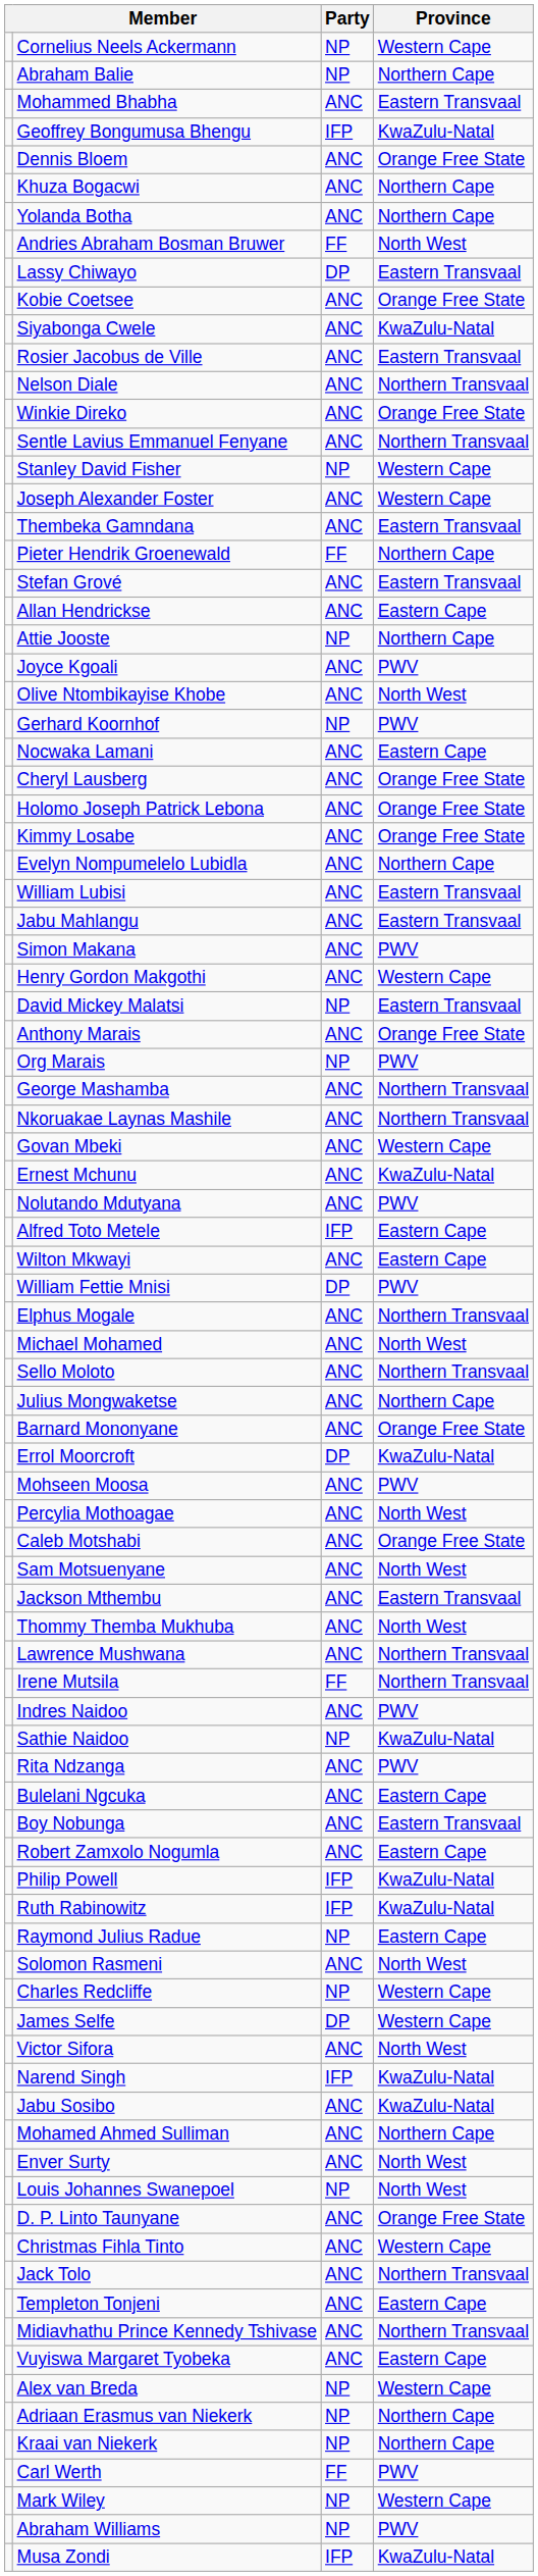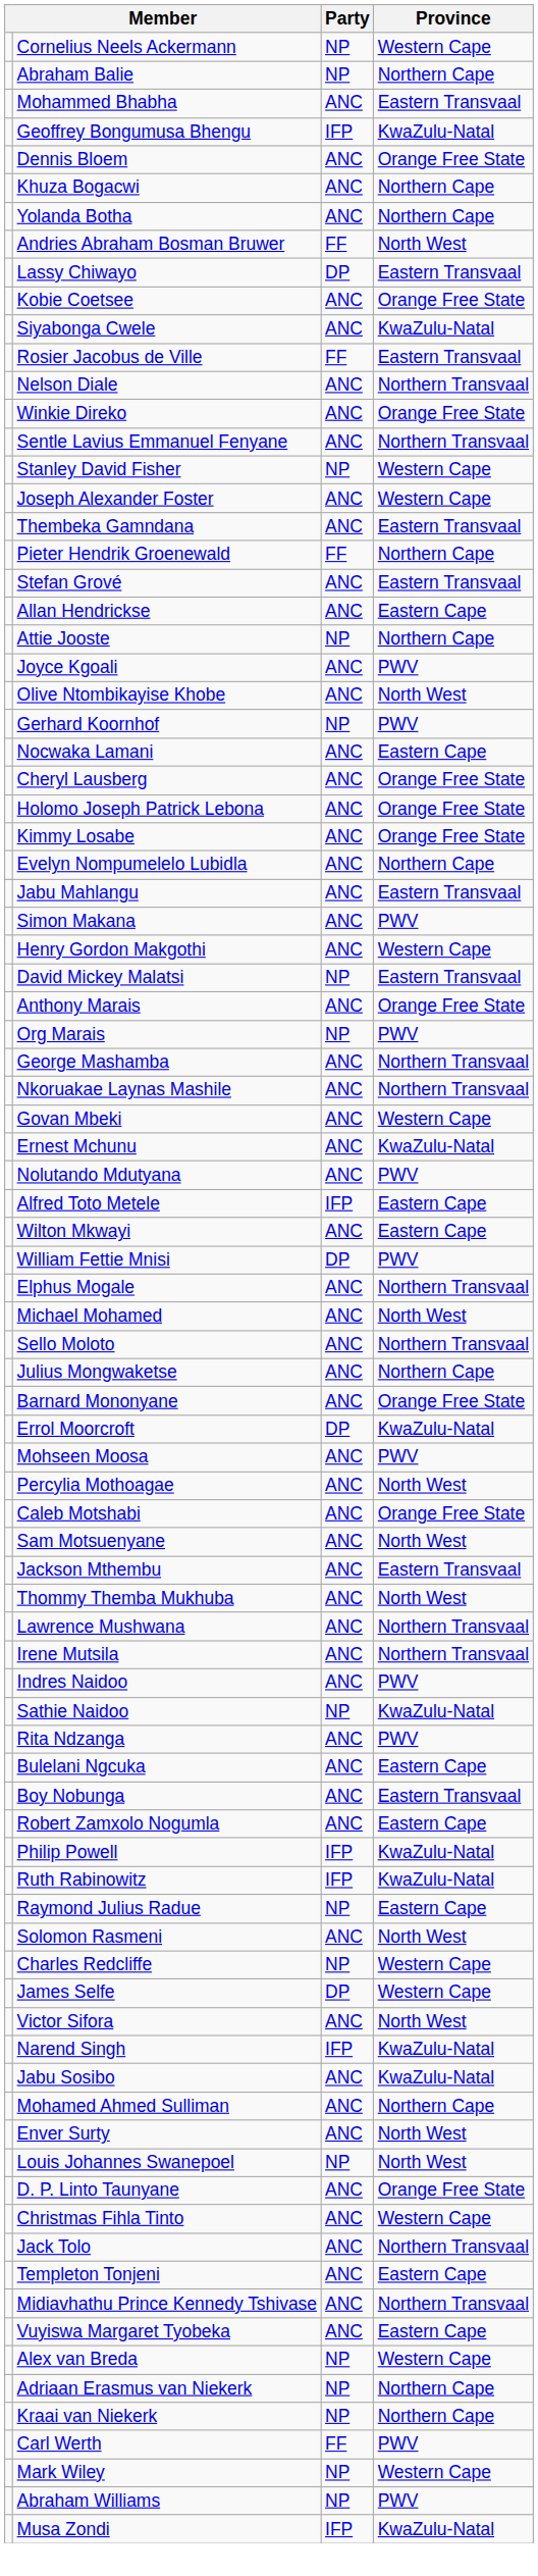Rosier Jacobus de Ville | Party: ANC -> FF
- row: William Lubisi | ANC | Eastern Transvaal
Irene Mutsila | Party: FF -> ANC
